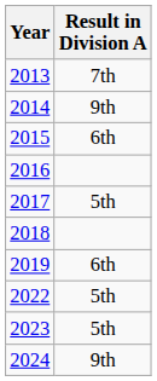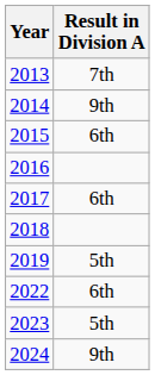2017 | Result in Division A: 5th -> 6th
2019 | Result in Division A: 6th -> 5th
2022 | Result in Division A: 5th -> 6th
